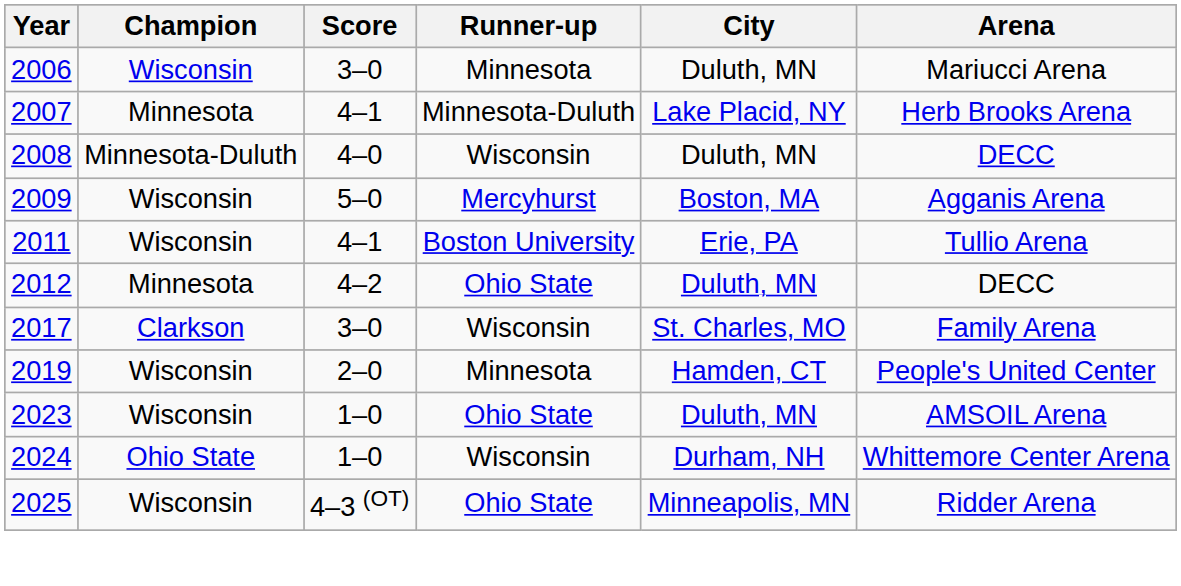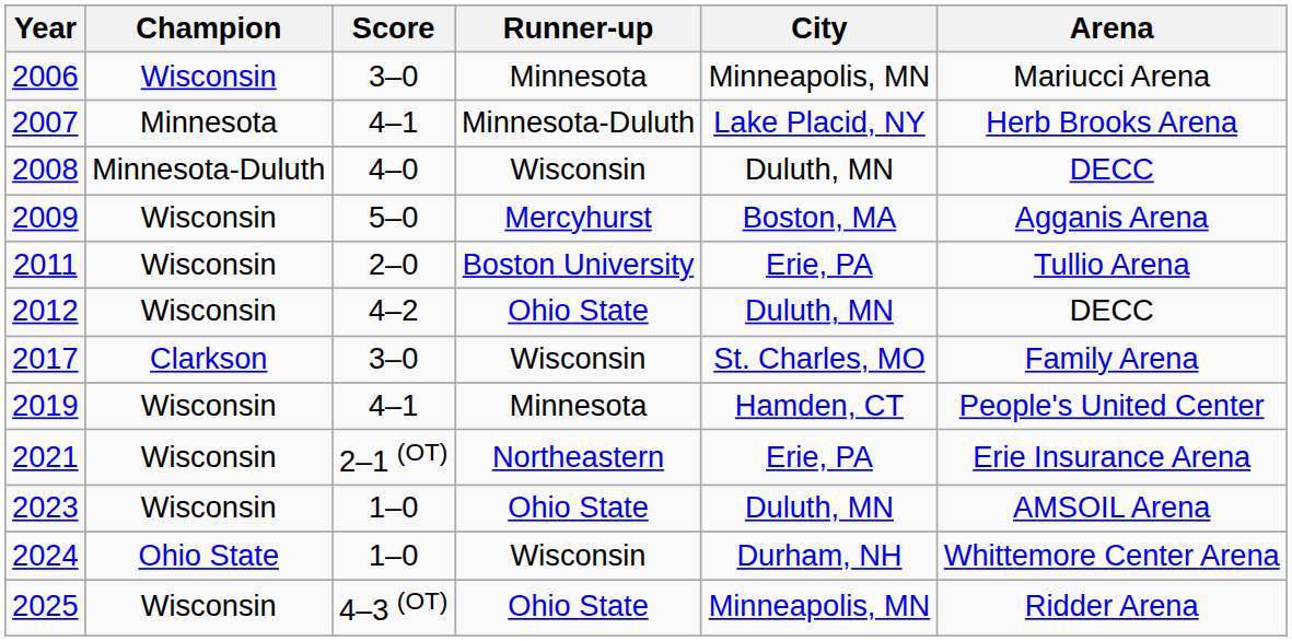2006 | City: Duluth, MN -> Minneapolis, MN
2011 | Score: 4–1 -> 2–0
2012 | Champion: Minnesota -> Wisconsin
2019 | Score: 2–0 -> 4–1
+ row: 2021 | Wisconsin | 2–1 (OT) | Northeastern | Erie, PA | Erie Insurance Arena
